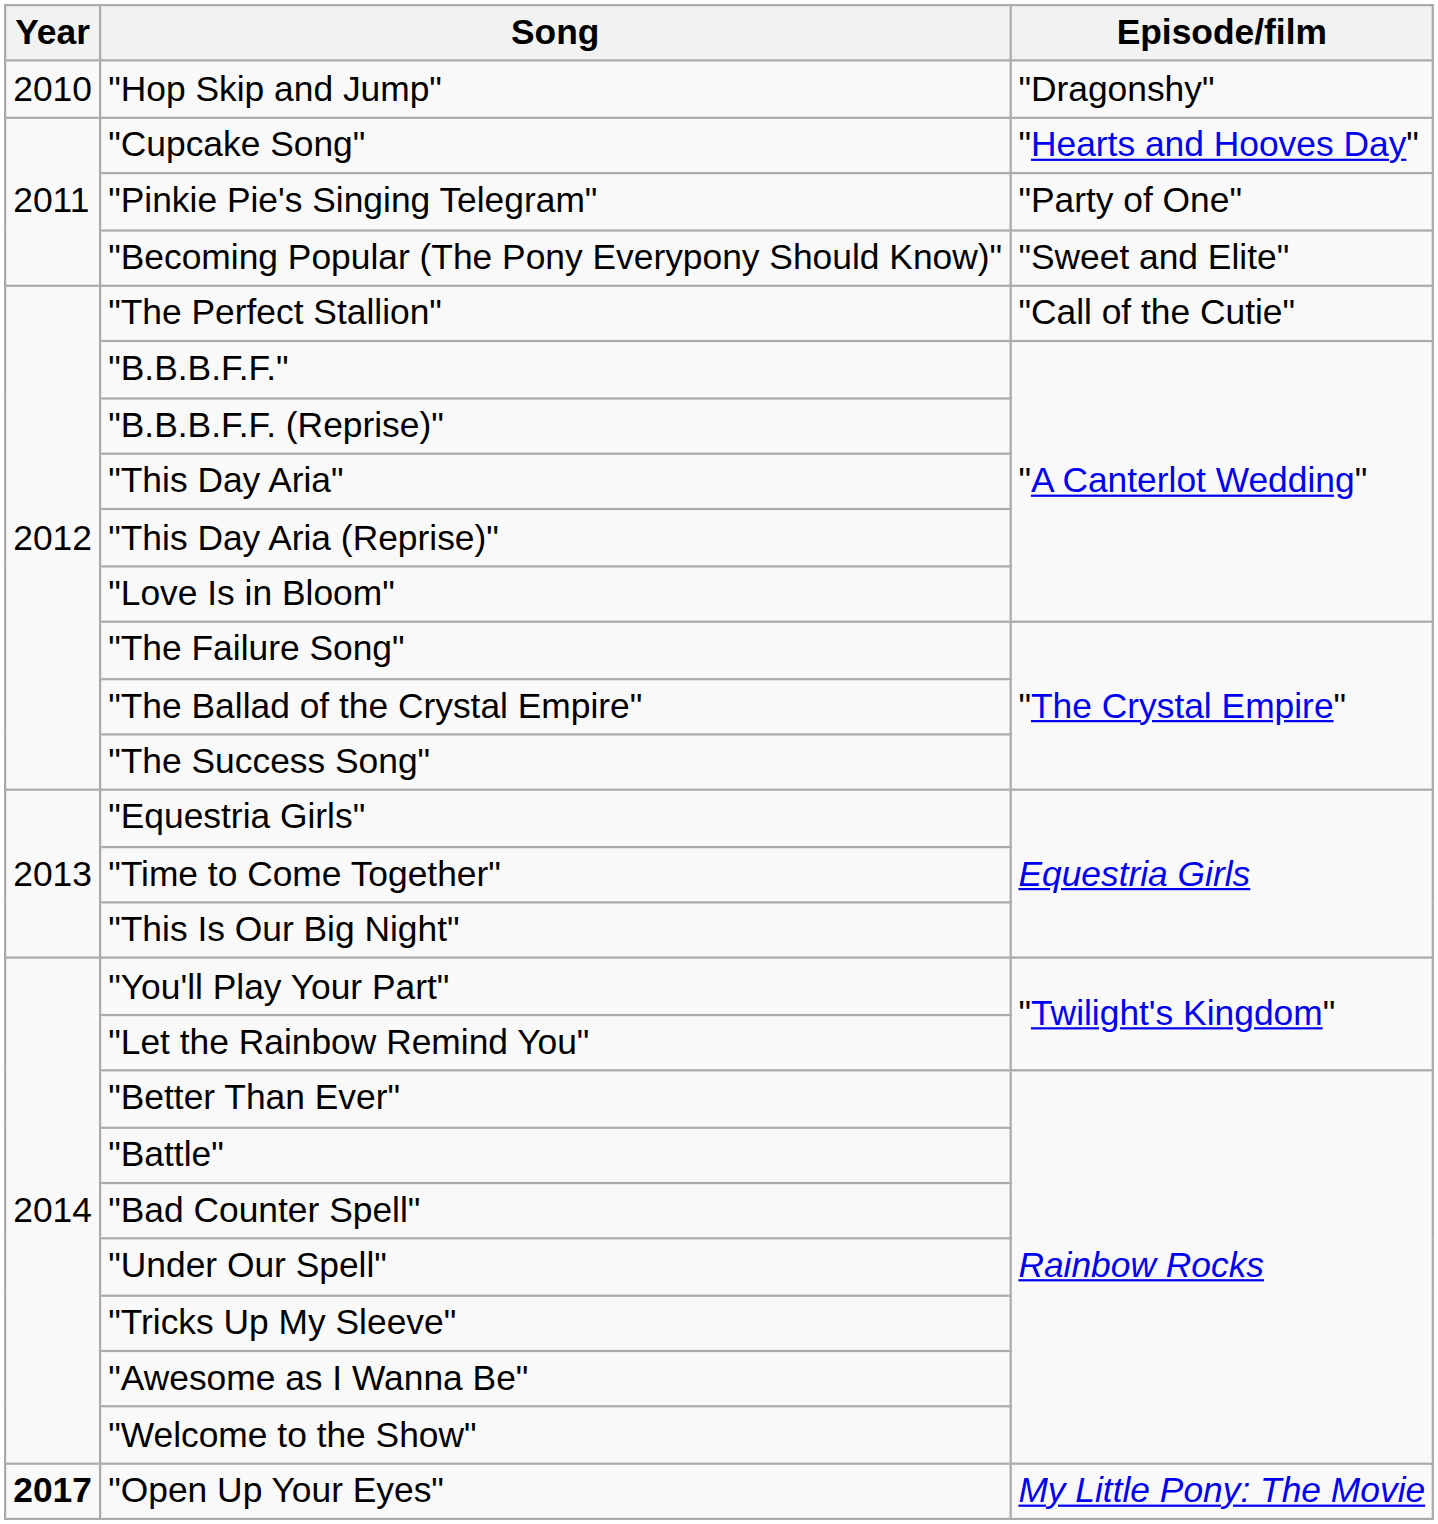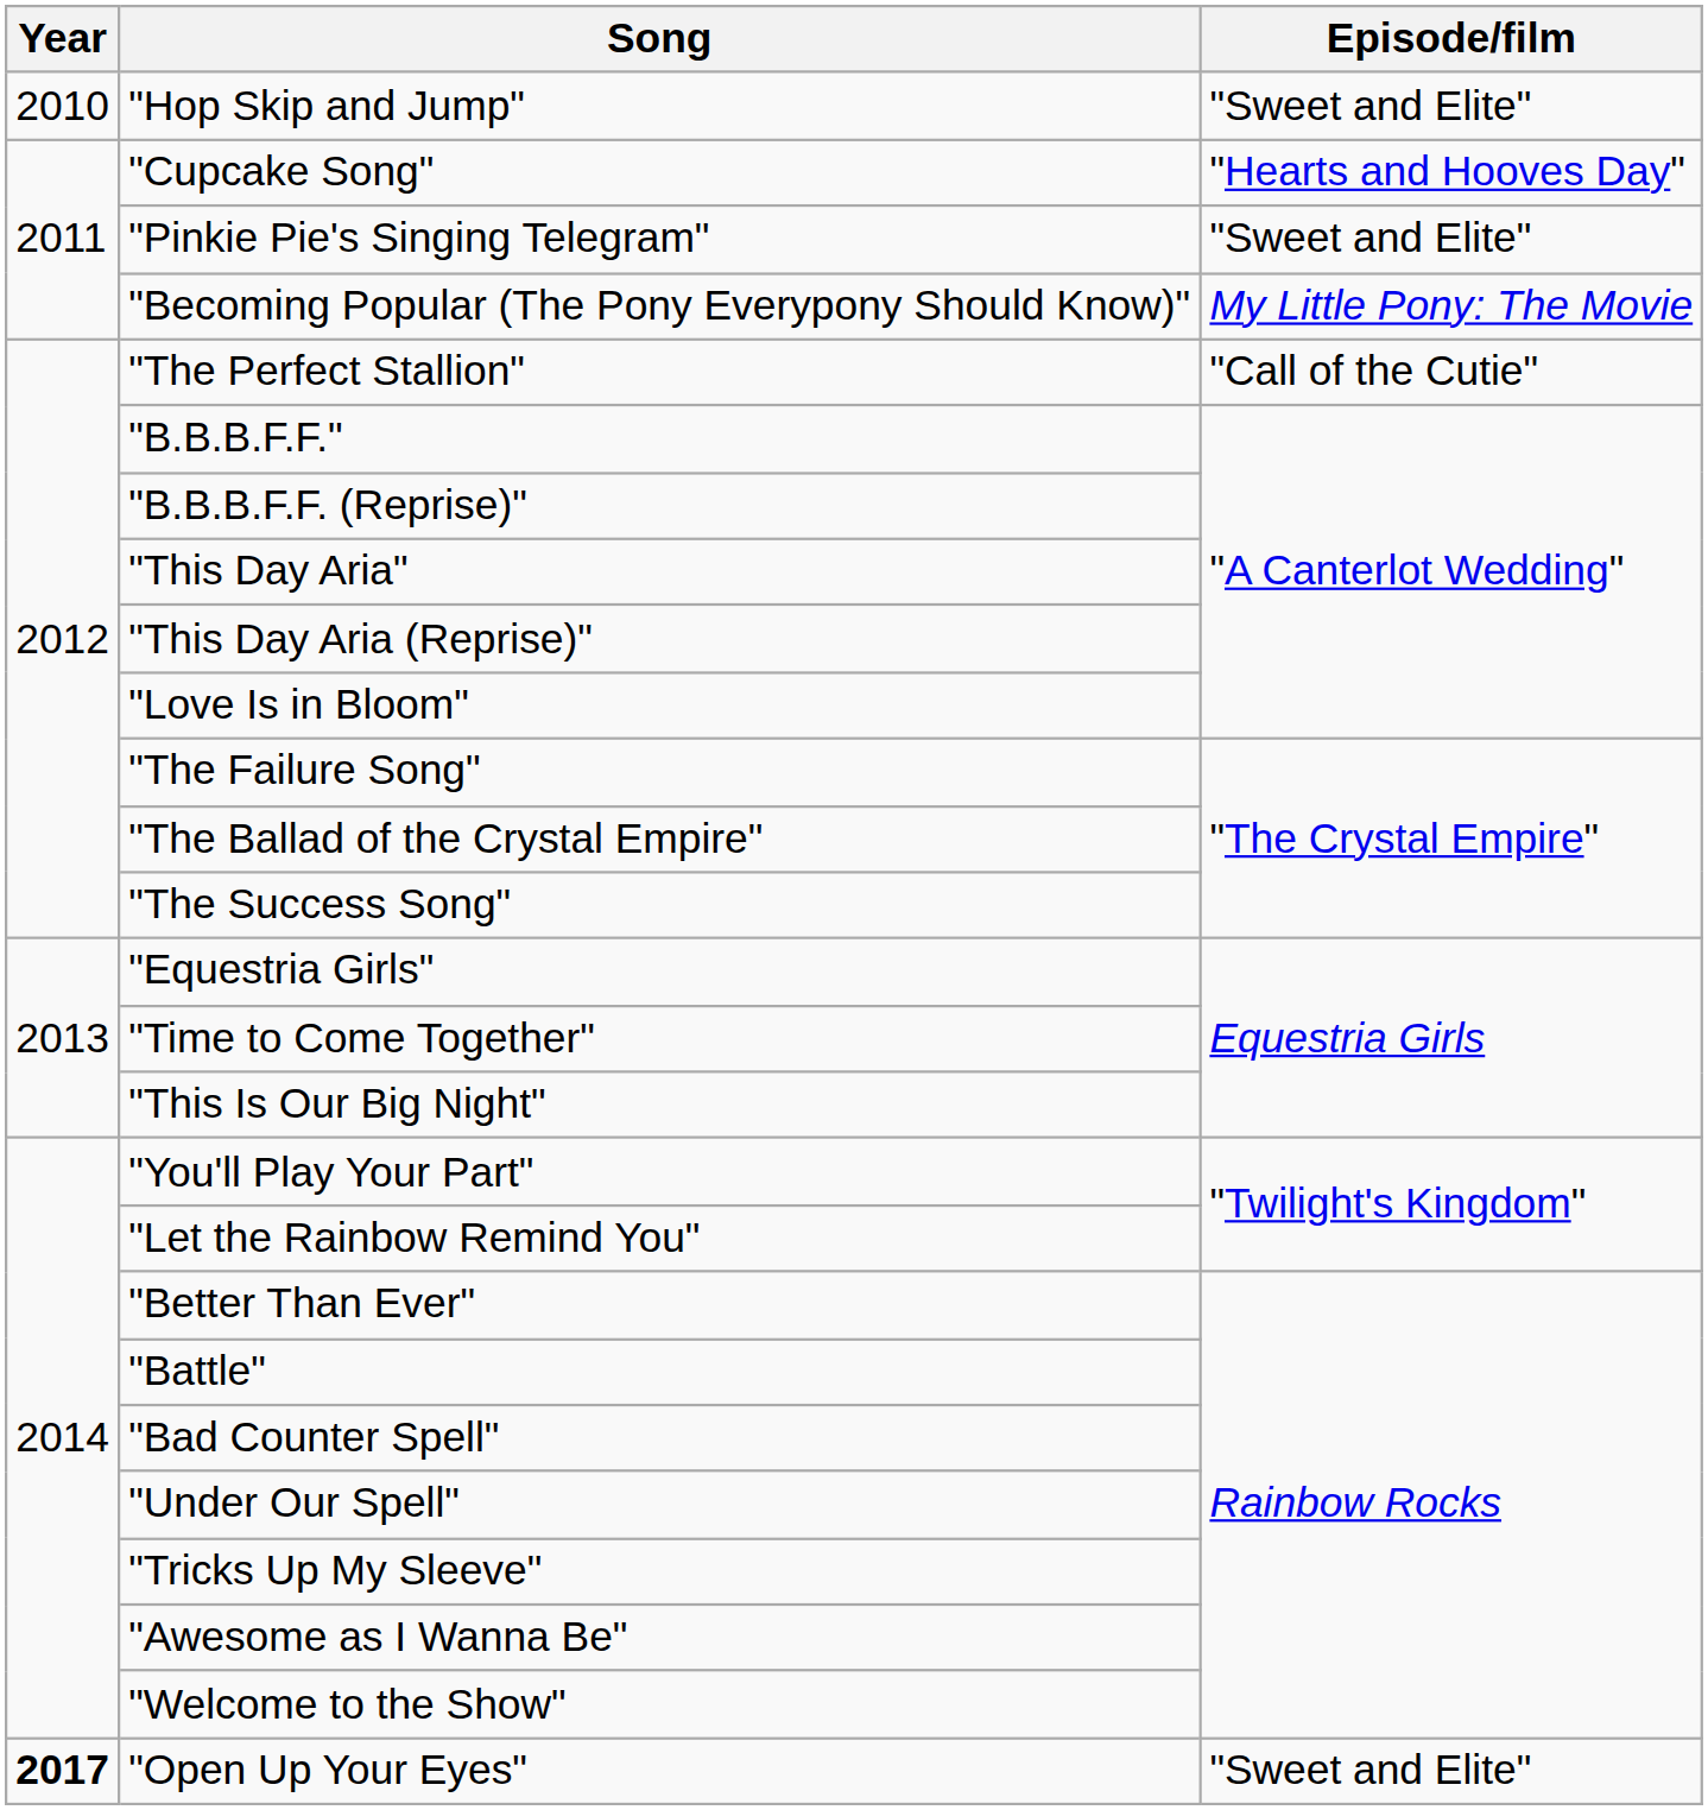"Hop Skip and Jump" | Episode/film: "Dragonshy" -> "Sweet and Elite"
"Pinkie Pie's Singing Telegram" | Episode/film: "Party of One" -> "Sweet and Elite"
"Becoming Popular (The Pony Everypony Should Know)" | Episode/film: "Sweet and Elite" -> My Little Pony: The Movie
"Open Up Your Eyes" | Episode/film: My Little Pony: The Movie -> "Sweet and Elite"
